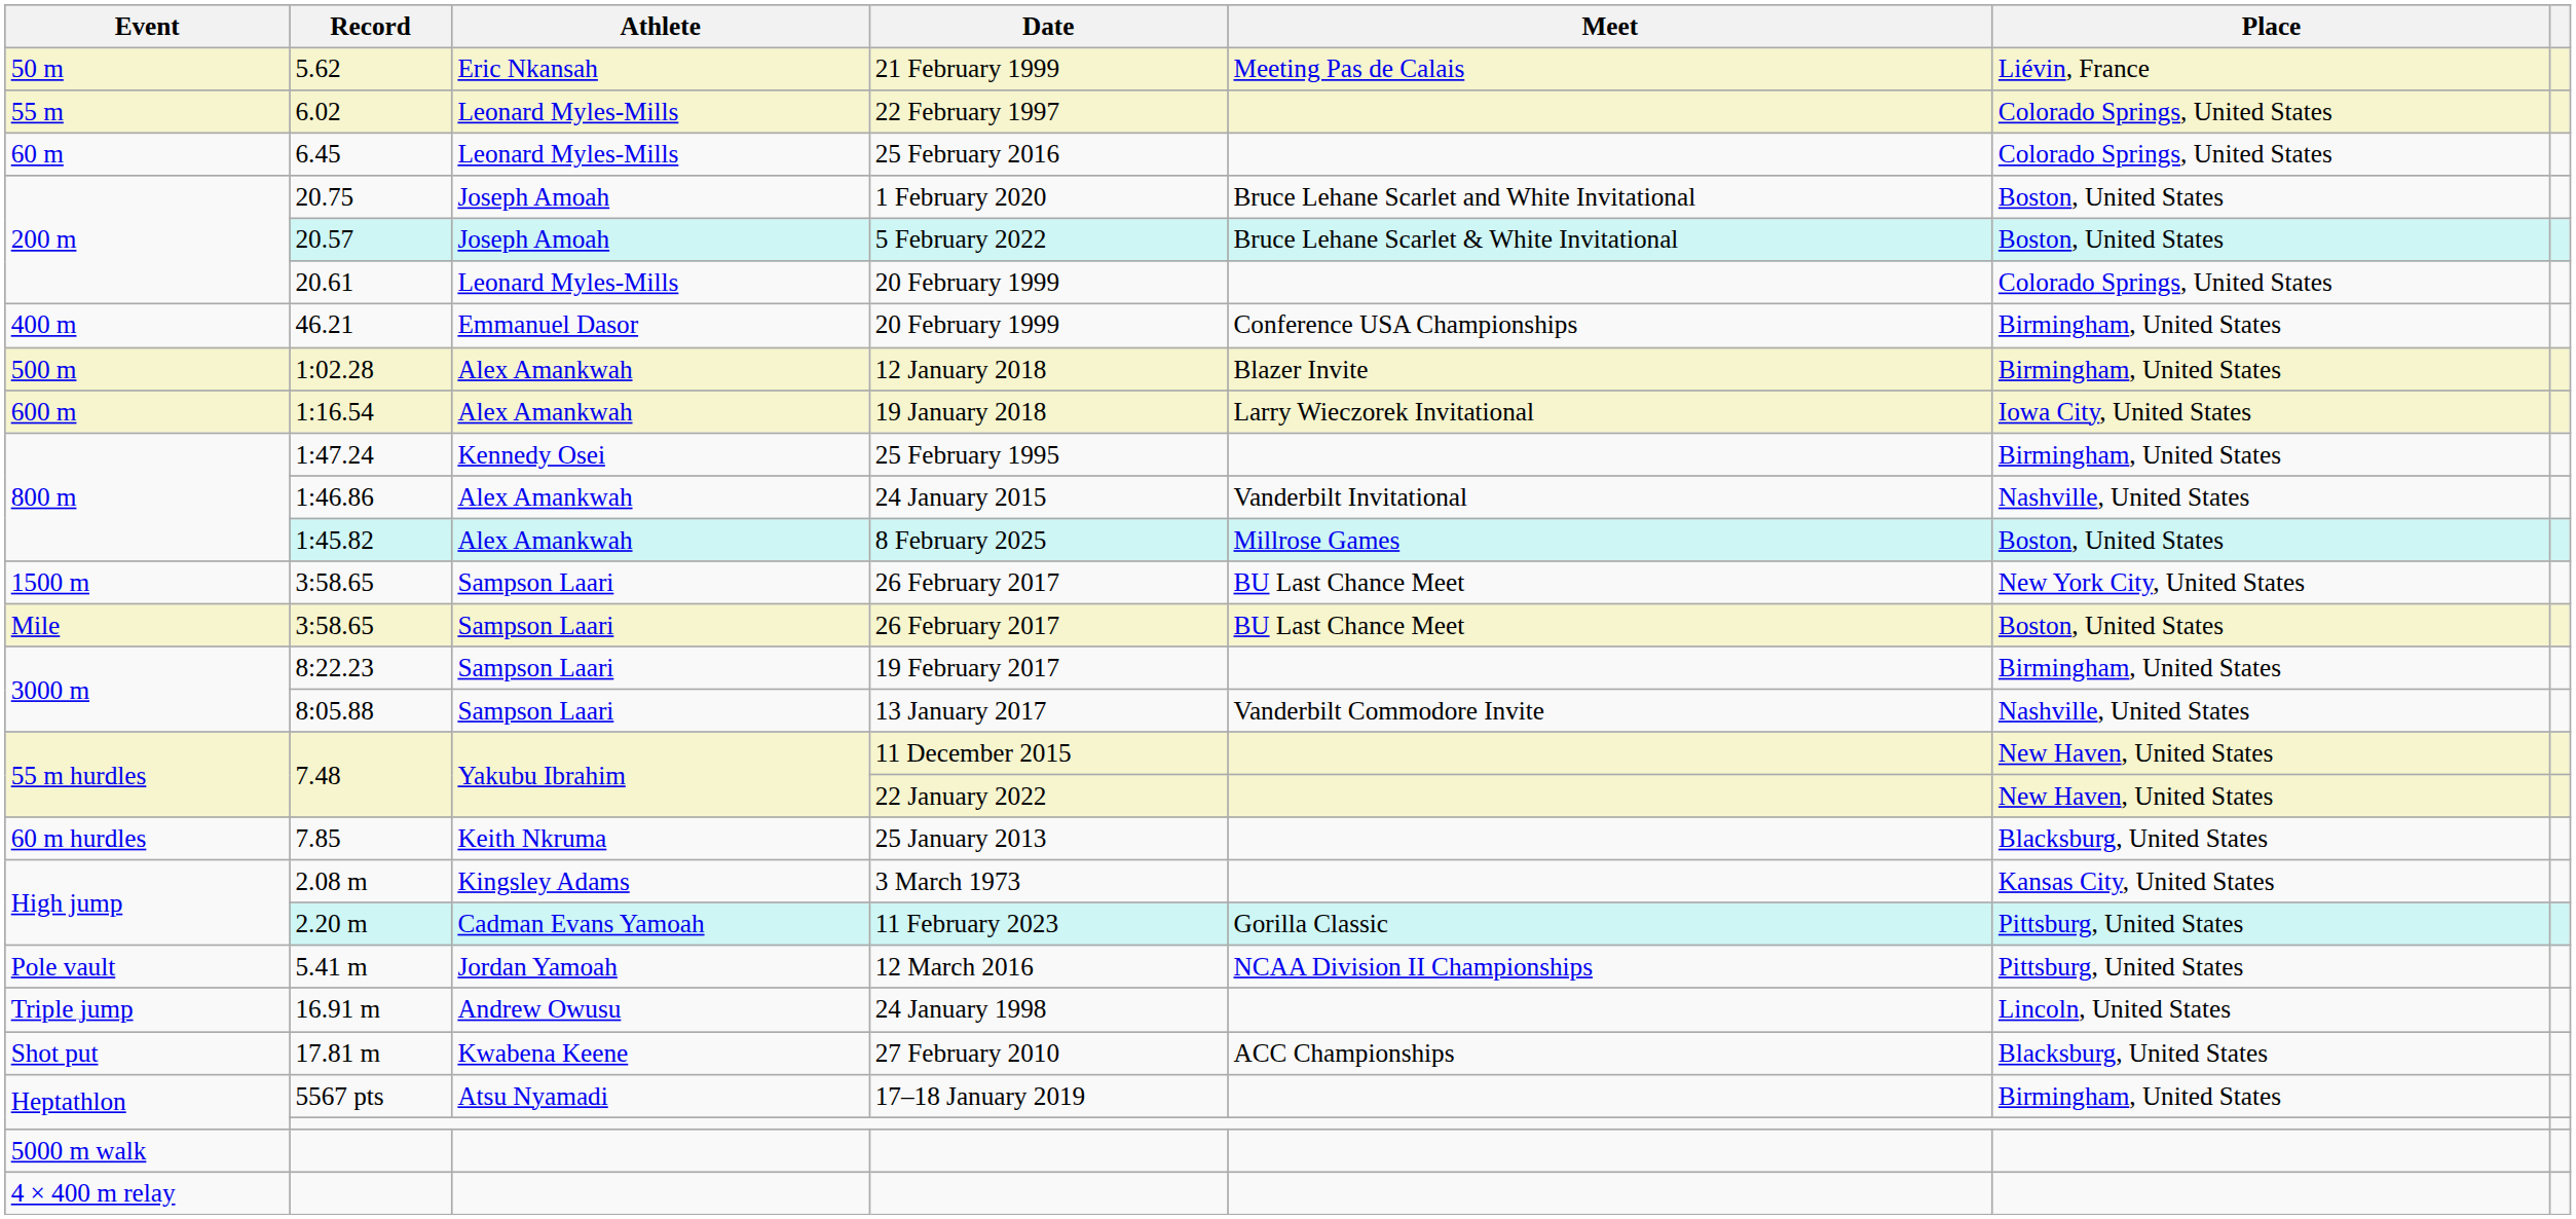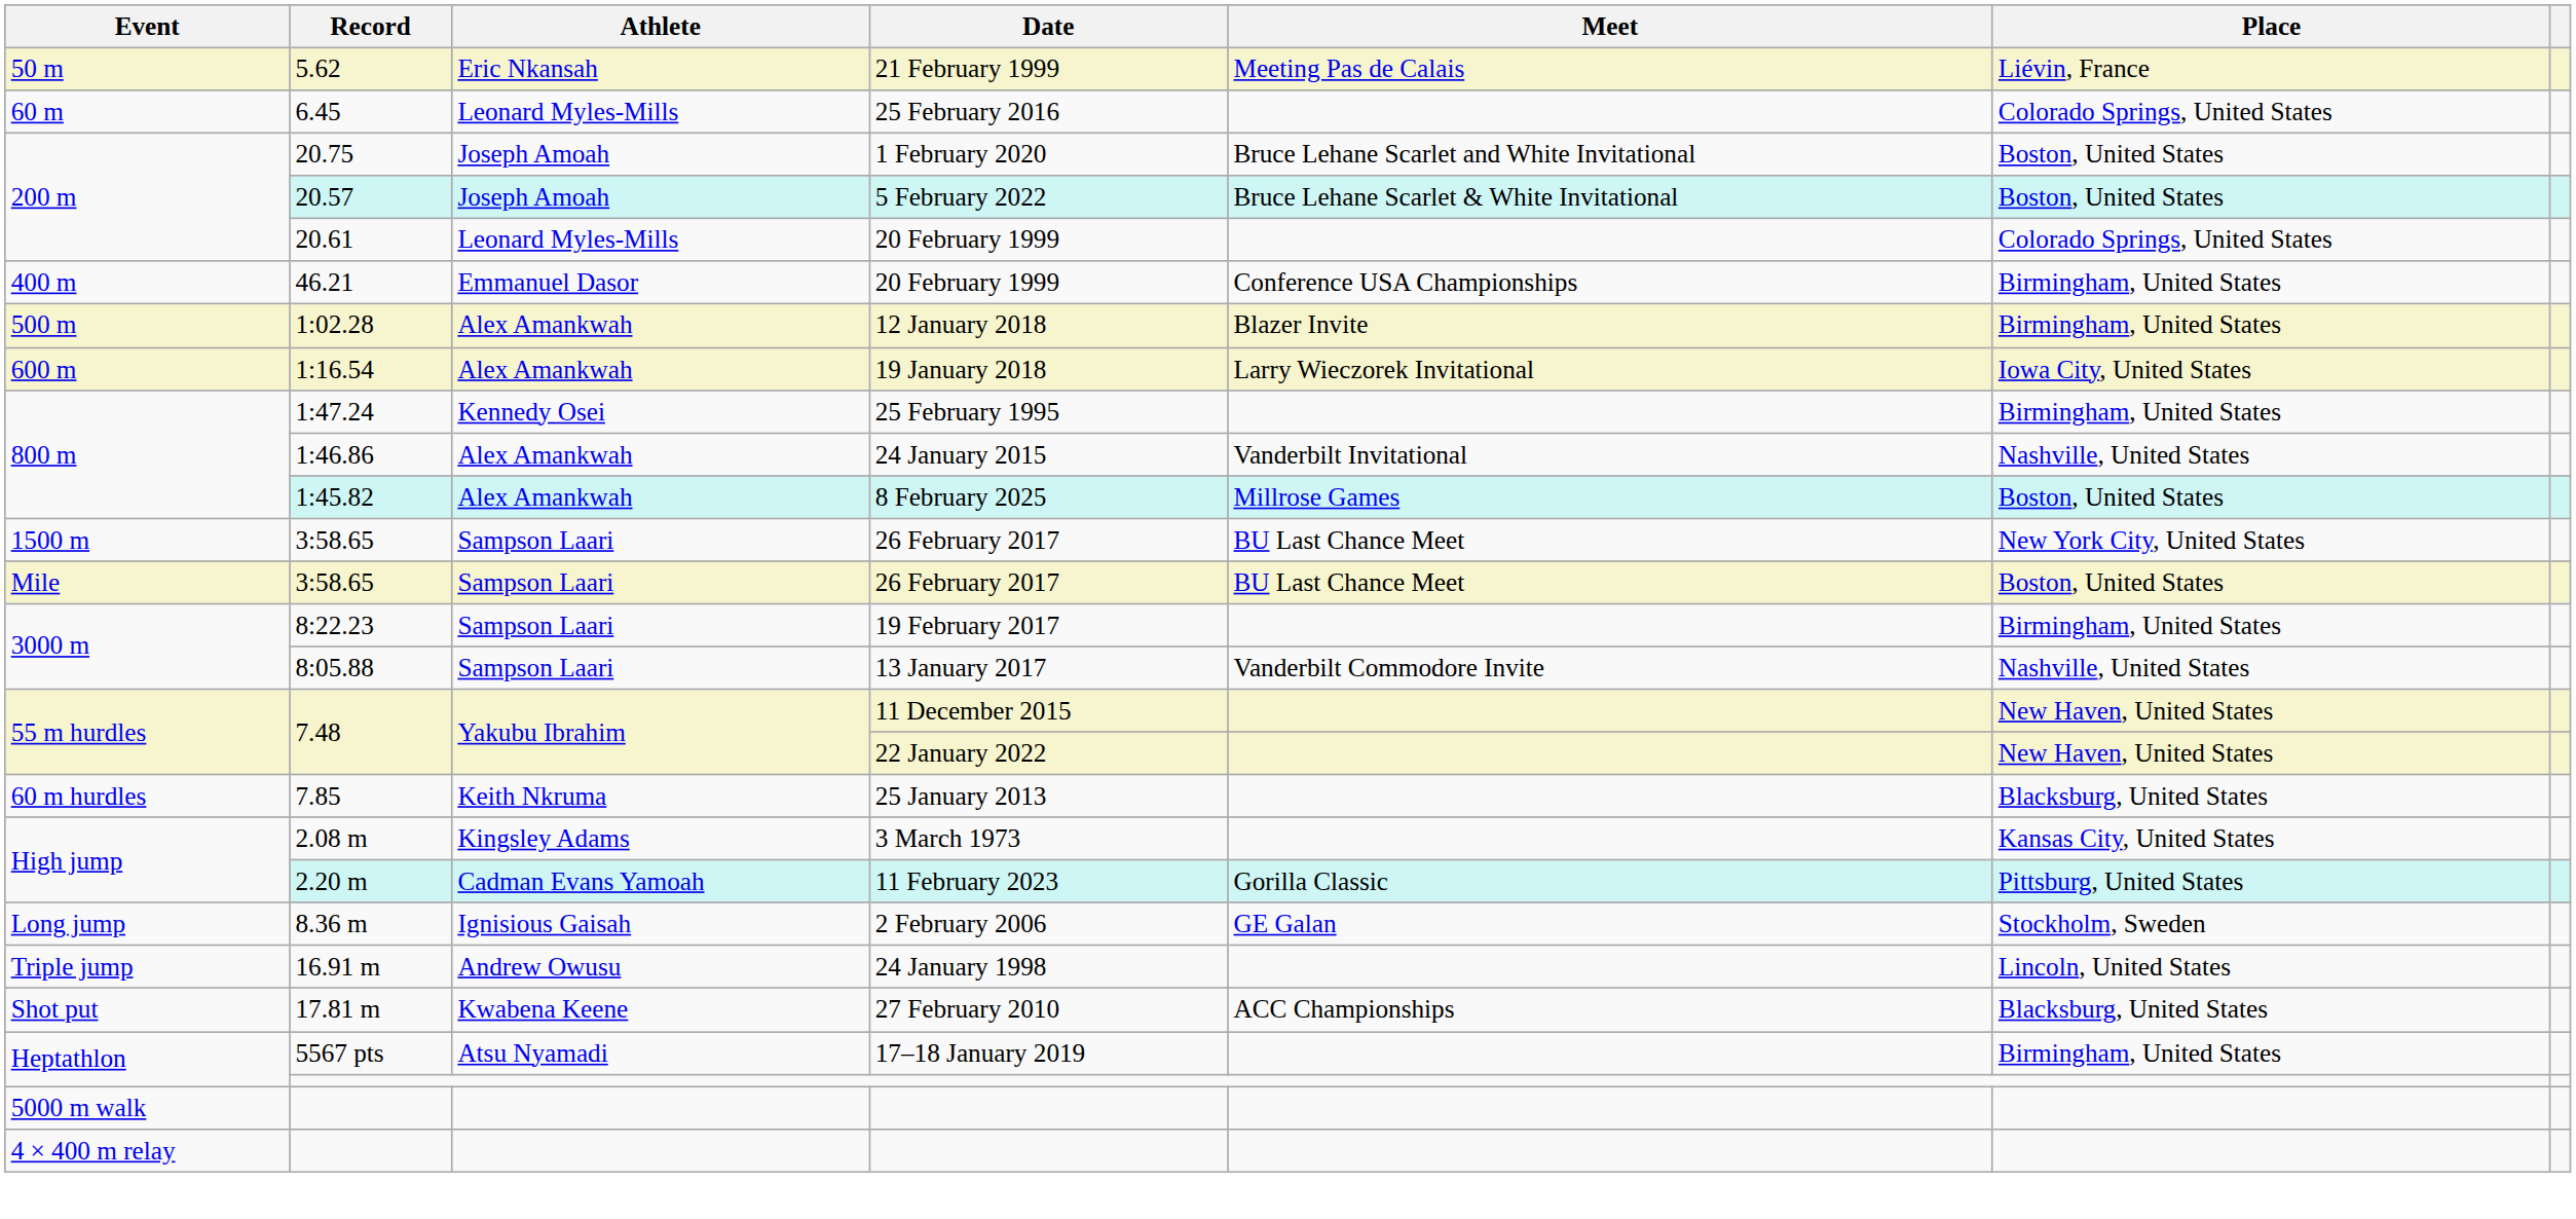- row: 55 m | 6.02 | Leonard Myles-Mills | 22 February 1997 | Colorado Springs, United States
- row: Pole vault | 5.41 m | Jordan Yamoah | 12 March 2016 | NCAA Division II Championships | Pittsburg, United States
+ row: Long jump | 8.36 m | Ignisious Gaisah | 2 February 2006 | GE Galan | Stockholm, Sweden
